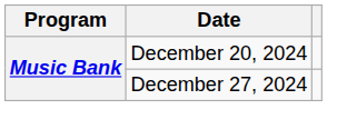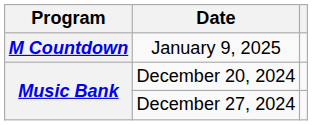+ row: M Countdown | January 9, 2025
